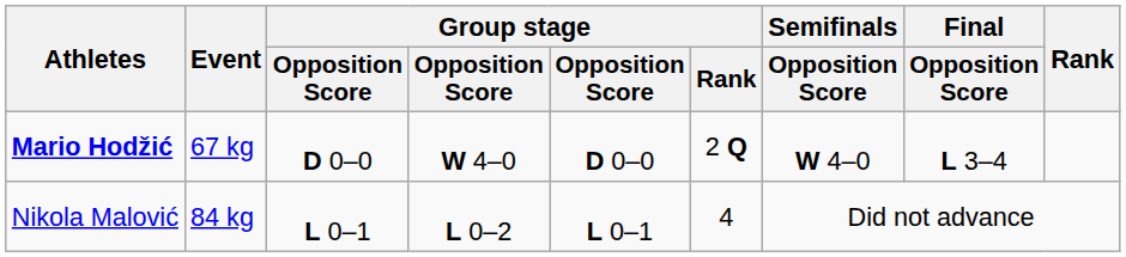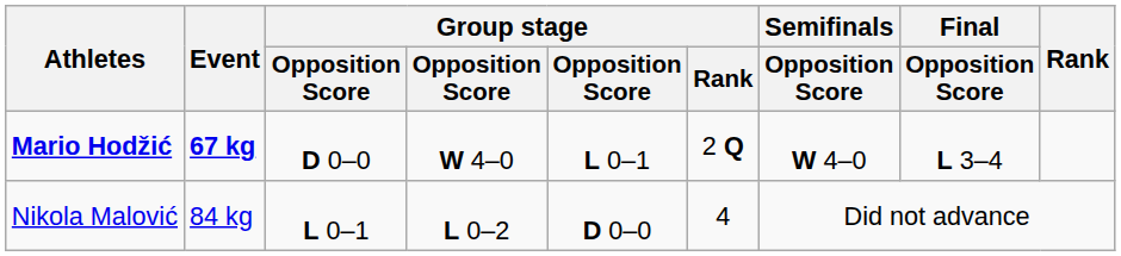Mario Hodžić | Event: normal -> bold
Mario Hodžić | column 5: D 0–0 -> L 0–1
Nikola Malović | column 5: L 0–1 -> D 0–0
